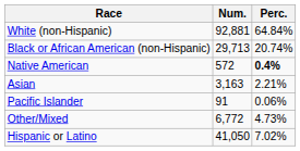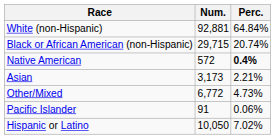Black or African American (non-Hispanic) | Num.: 29,713 -> 29,715
Asian | Num.: 3,163 -> 3,173
rows swapped: Pacific Islander <-> Other/Mixed
Hispanic or Latino | Num.: 41,050 -> 10,050
